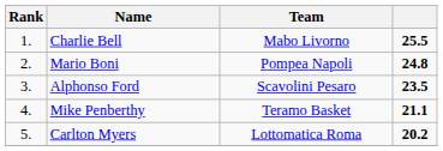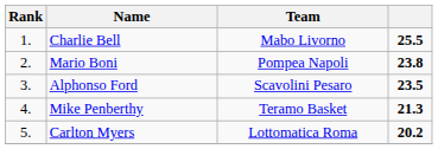Mario Boni | column 4: 24.8 -> 23.8
Mike Penberthy | column 4: 21.1 -> 21.3
